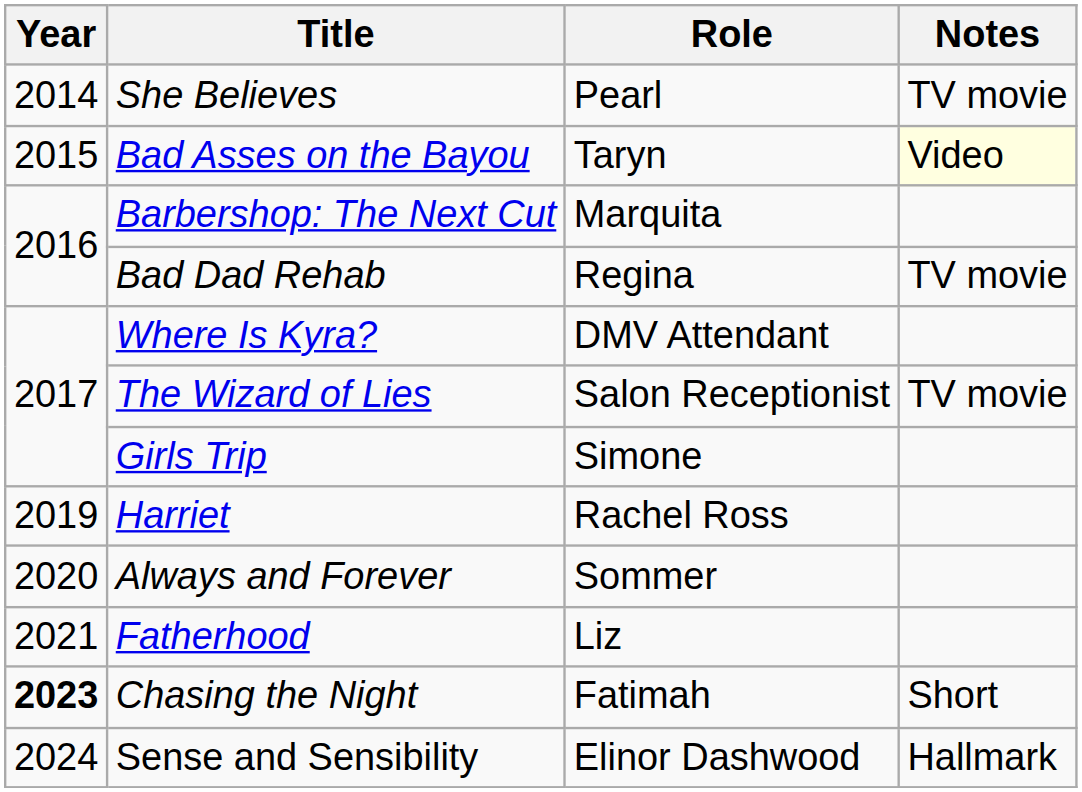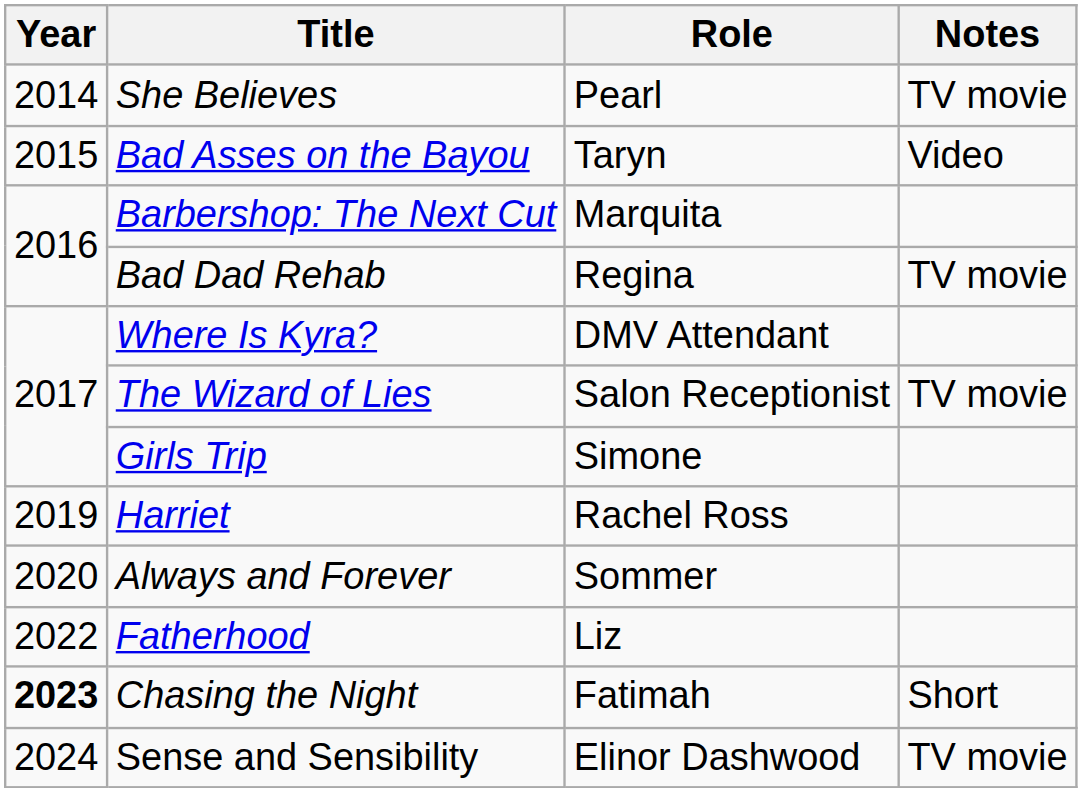Bad Asses on the Bayou | Notes: lightyellow background -> no background
Fatherhood | Year: 2021 -> 2022
Sense and Sensibility | Notes: Hallmark -> TV movie
